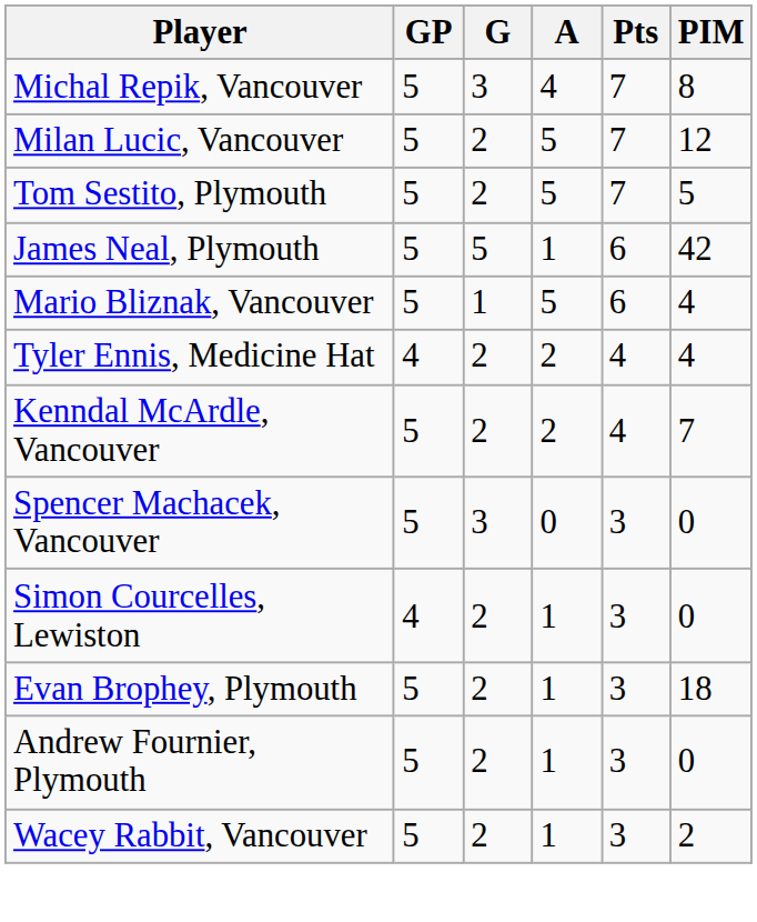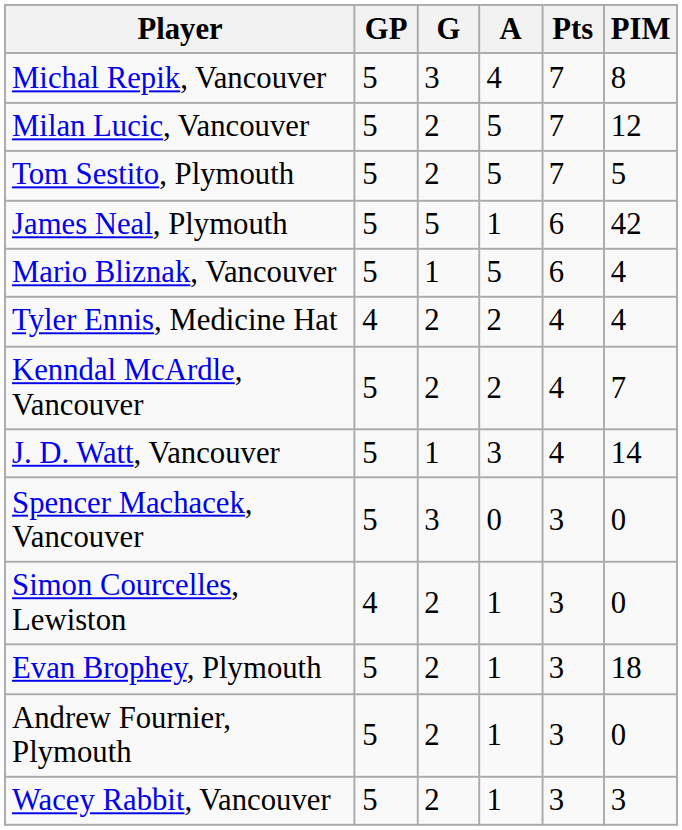+ row: J. D. Watt, Vancouver | 5 | 1 | 3 | 4 | 14
Wacey Rabbit, Vancouver | PIM: 2 -> 3
